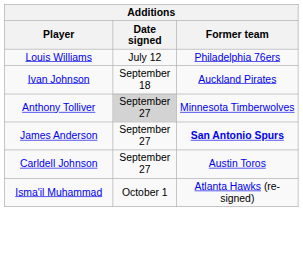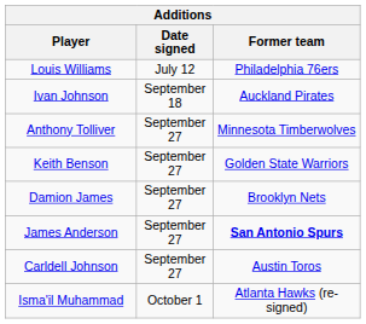Anthony Tolliver | Date signed: lightgrey background -> no background
+ row: Keith Benson | September 27 | Golden State Warriors
+ row: Damion James | September 27 | Brooklyn Nets
